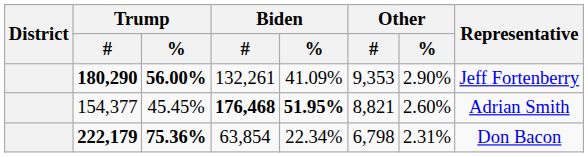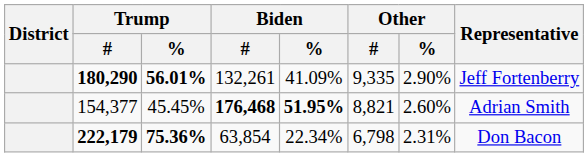180,290 | Trump / %: 56.00% -> 56.01%
180,290 | Other / #: 9,353 -> 9,335
